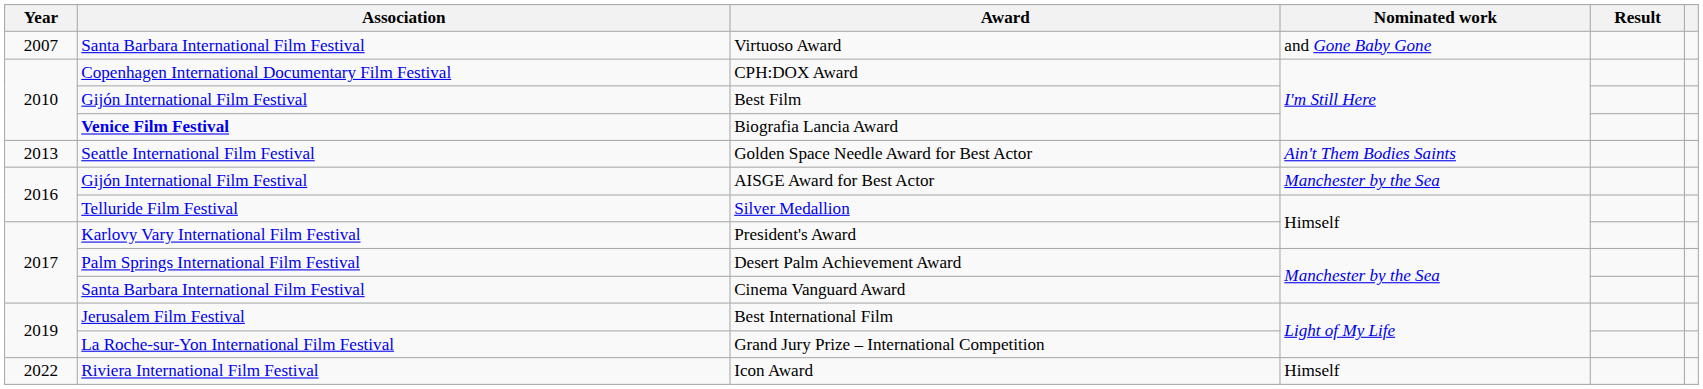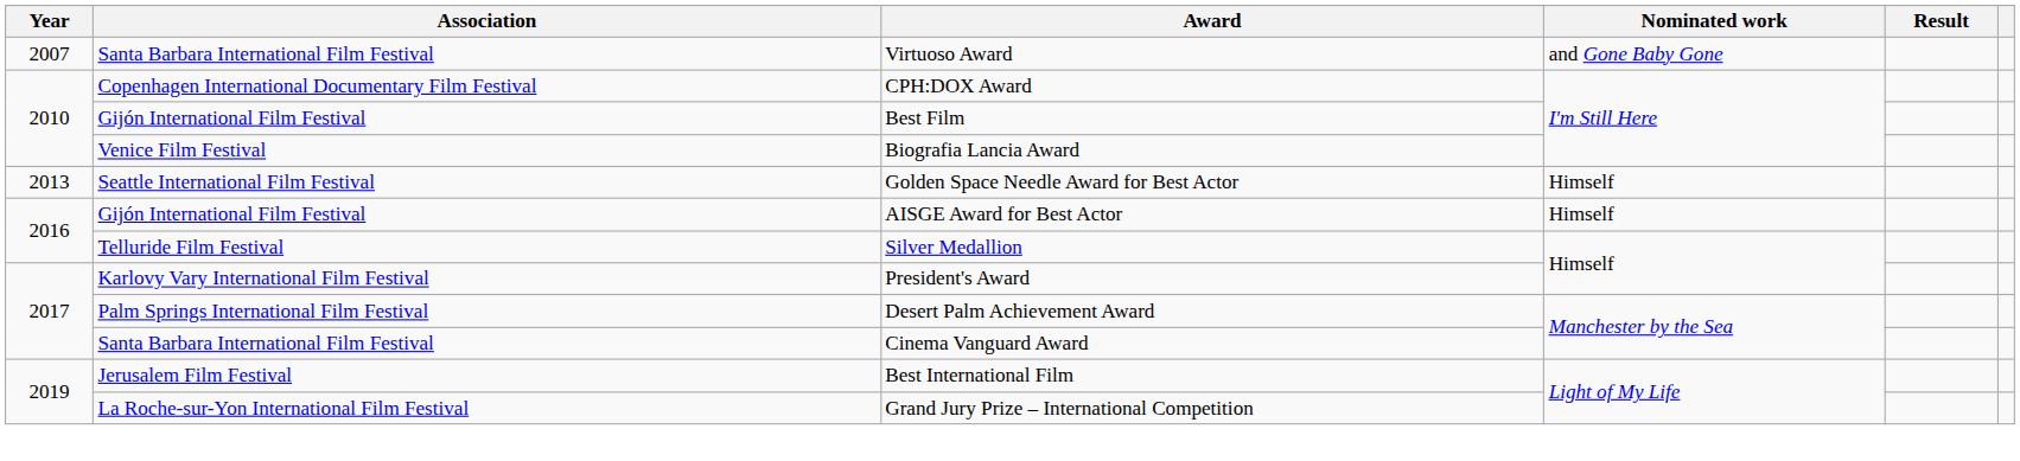Biografia Lancia Award | Association: bold -> normal
Golden Space Needle Award for Best Actor | Nominated work: Ain't Them Bodies Saints -> Himself
AISGE Award for Best Actor | Nominated work: Manchester by the Sea -> Himself
- row: 2022 | Riviera International Film Festival | Icon Award | Himself
